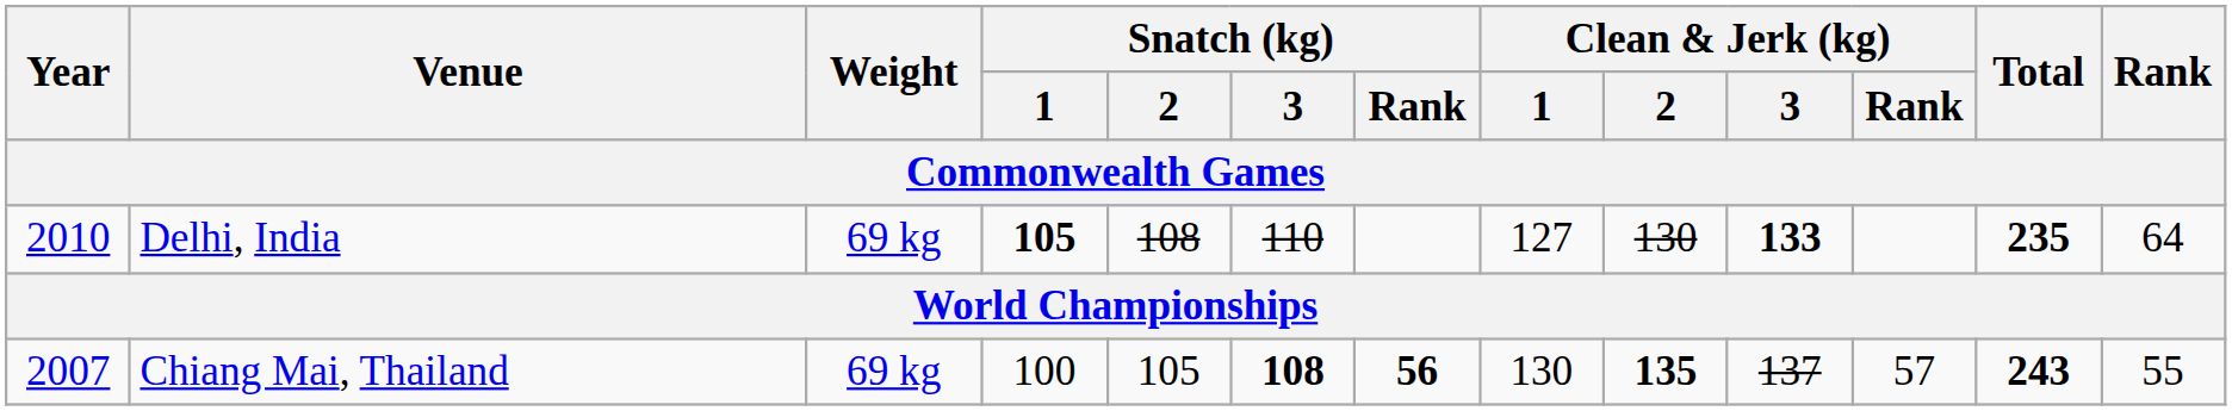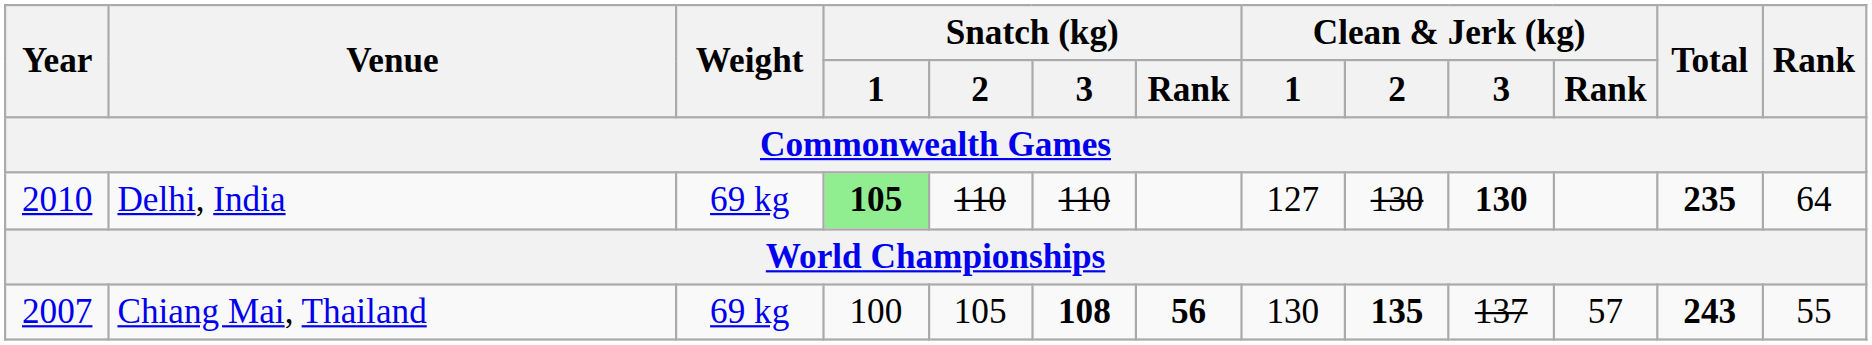Delhi, India | Snatch (kg) / 1: no background -> lightgreen background
Delhi, India | Snatch (kg) / 2: 108 -> 110
Delhi, India | Clean & Jerk (kg) / 3: 133 -> 130
